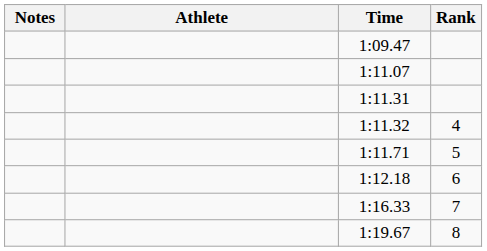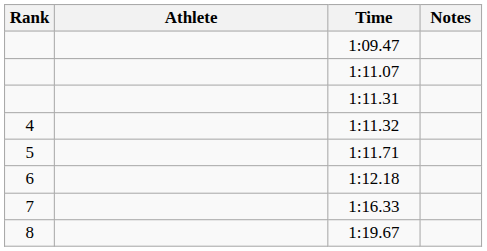columns swapped: Rank <-> Notes
